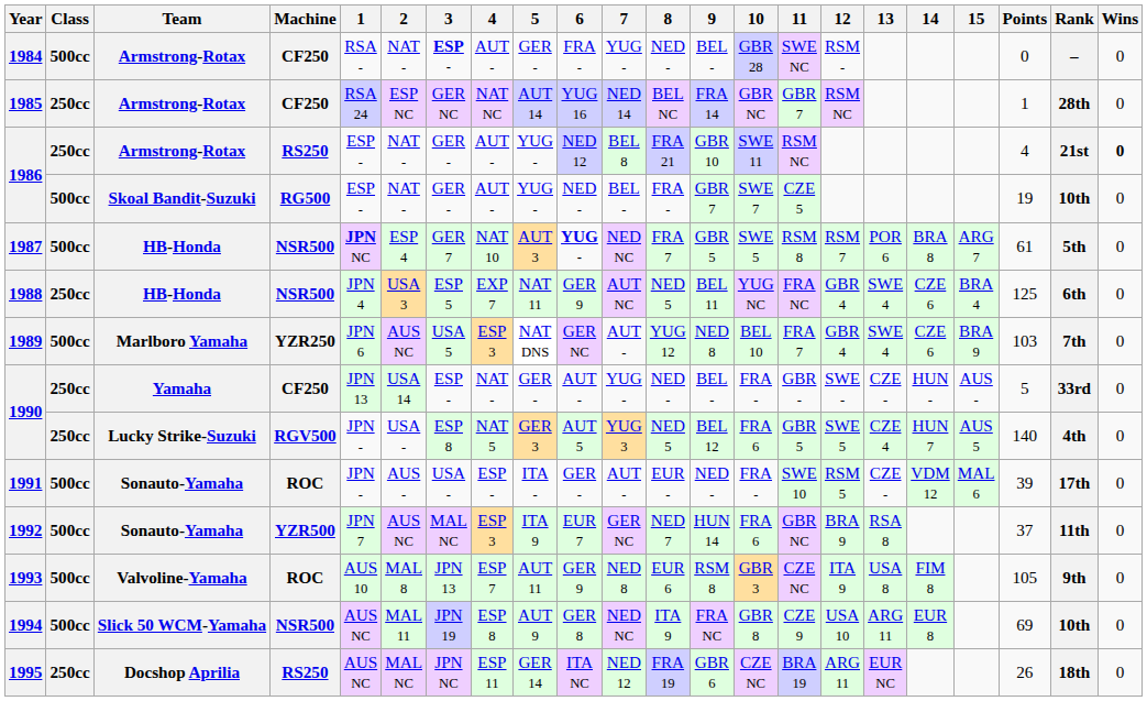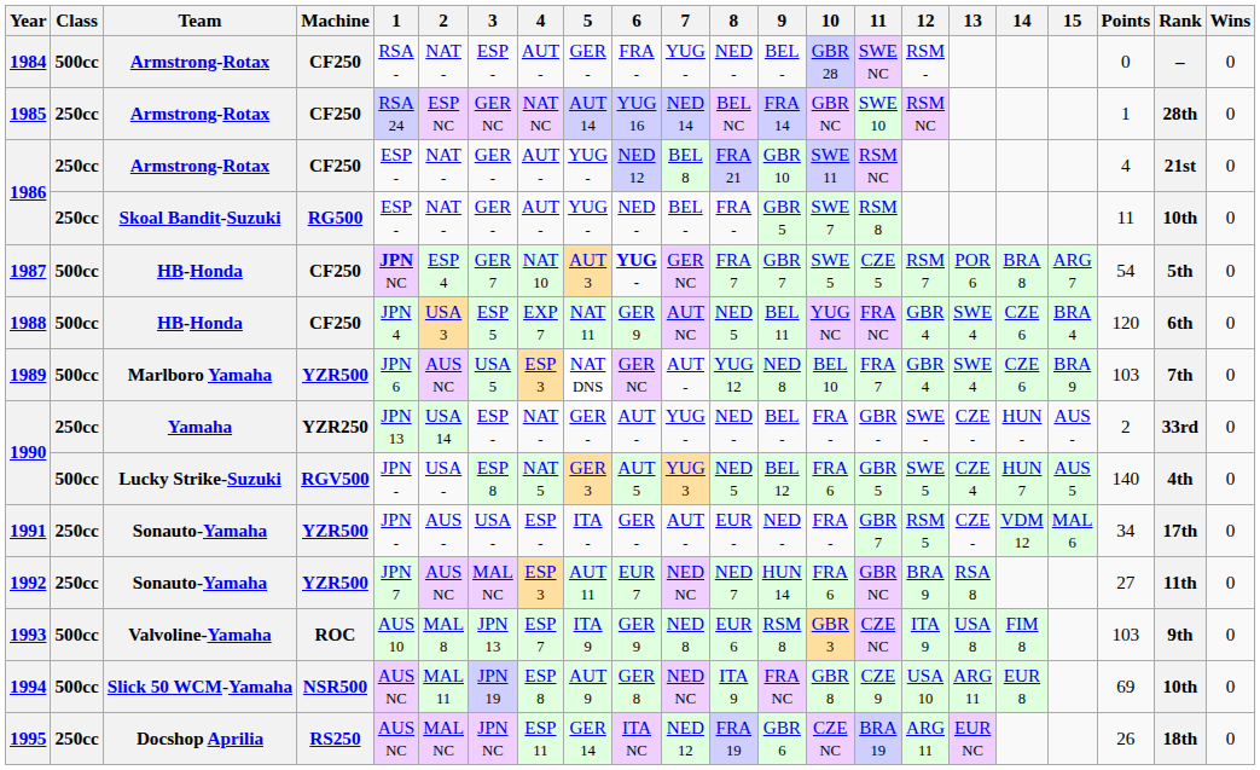1984 | 3: bold -> normal
1985 | 11: GBR 7 -> SWE 10
1986 / Armstrong-Rotax | Machine: RS250 -> CF250
1986 / Armstrong-Rotax | Wins: bold -> normal
1986 / Skoal Bandit-Suzuki | Class: 500cc -> 250cc
1986 / Skoal Bandit-Suzuki | 9: GBR 7 -> GBR 5
1986 / Skoal Bandit-Suzuki | 11: CZE 5 -> RSM 8
1986 / Skoal Bandit-Suzuki | Points: 19 -> 11
1987 | Machine: NSR500 -> CF250
1987 | 7: NED NC -> GER NC
1987 | 9: GBR 5 -> GBR 7
1987 | 11: RSM 8 -> CZE 5
1987 | Points: 61 -> 54
1988 | Class: 250cc -> 500cc
1988 | Machine: NSR500 -> CF250
1988 | Points: 125 -> 120
1989 | Machine: YZR250 -> YZR500
1990 / Yamaha | Machine: CF250 -> YZR250
1990 / Yamaha | Points: 5 -> 2
1990 / Lucky Strike-Suzuki | Class: 250cc -> 500cc
1991 | Class: 500cc -> 250cc
1991 | Machine: ROC -> YZR500
1991 | 11: SWE 10 -> GBR 7
1991 | Points: 39 -> 34
1992 | Class: 500cc -> 250cc
1992 | 5: ITA 9 -> AUT 11
1992 | 7: GER NC -> NED NC
1992 | Points: 37 -> 27
1993 | 5: AUT 11 -> ITA 9
1993 | Points: 105 -> 103
